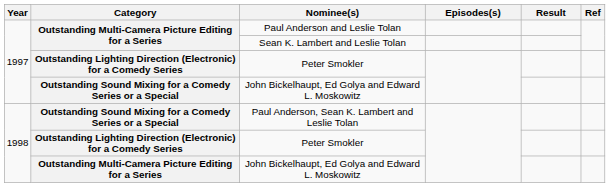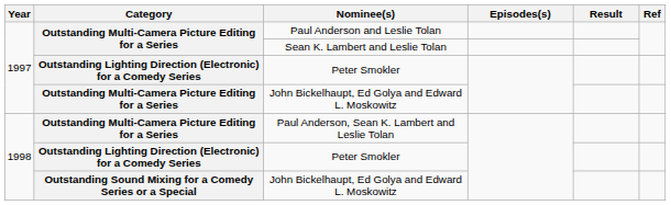1997 / John Bickelhaupt, Ed Golya and Edward L. Moskowitz | Category: Outstanding Sound Mixing for a Comedy Series or a Special -> Outstanding Multi-Camera Picture Editing for a Series
Paul Anderson, Sean K. Lambert and Leslie Tolan | Category: Outstanding Sound Mixing for a Comedy Series or a Special -> Outstanding Multi-Camera Picture Editing for a Series
1998 / John Bickelhaupt, Ed Golya and Edward L. Moskowitz | Category: Outstanding Multi-Camera Picture Editing for a Series -> Outstanding Sound Mixing for a Comedy Series or a Special
